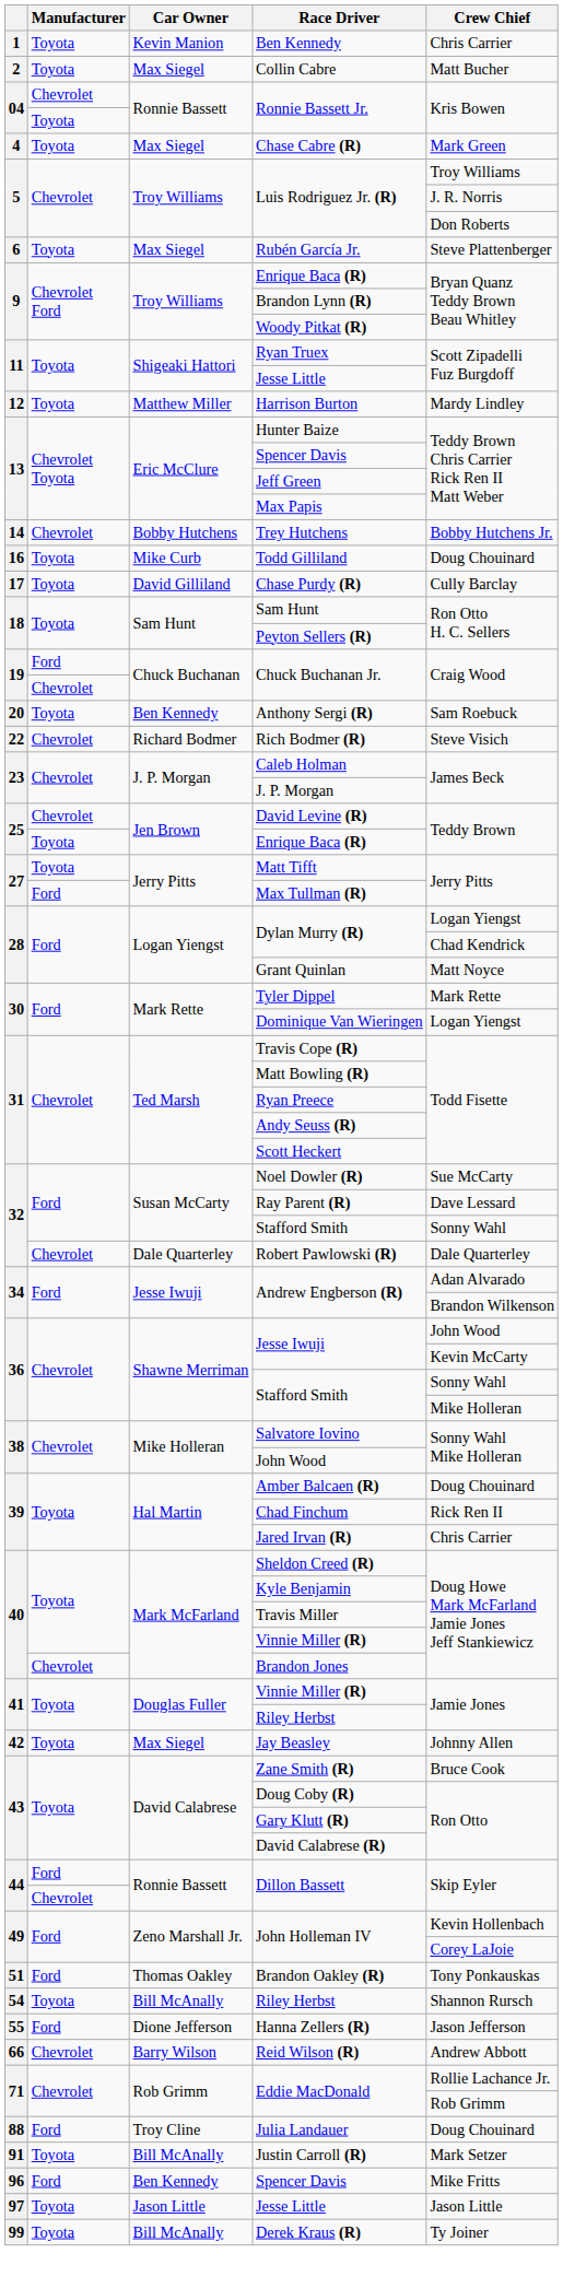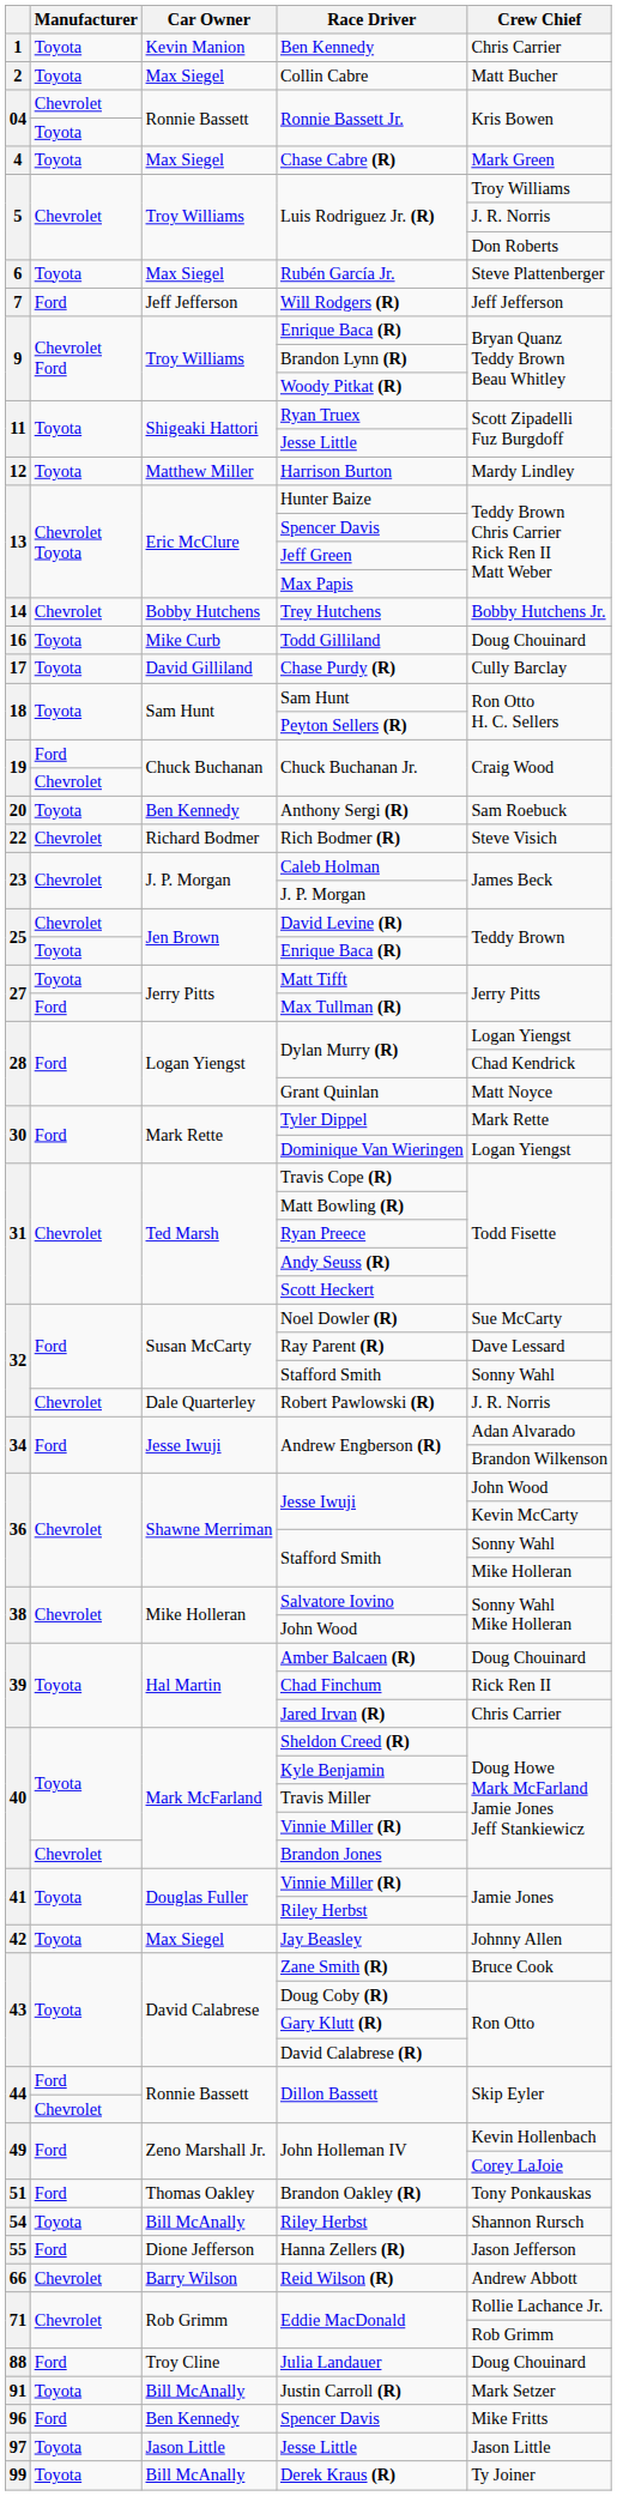+ row: 7 | Ford | Jeff Jefferson | Will Rodgers (R) | Jeff Jefferson
Robert Pawlowski (R) | Crew Chief: Dale Quarterley -> J. R. Norris
